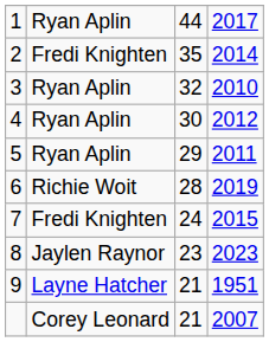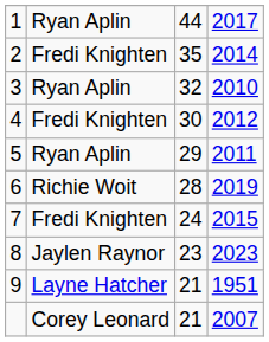4 | column 2: Ryan Aplin -> Fredi Knighten
